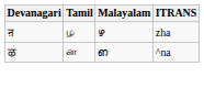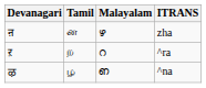zha | Tamil: ழ -> ன
+ row: ऱ | ற | റ | ^ra
^na | Tamil: ன -> ழ
